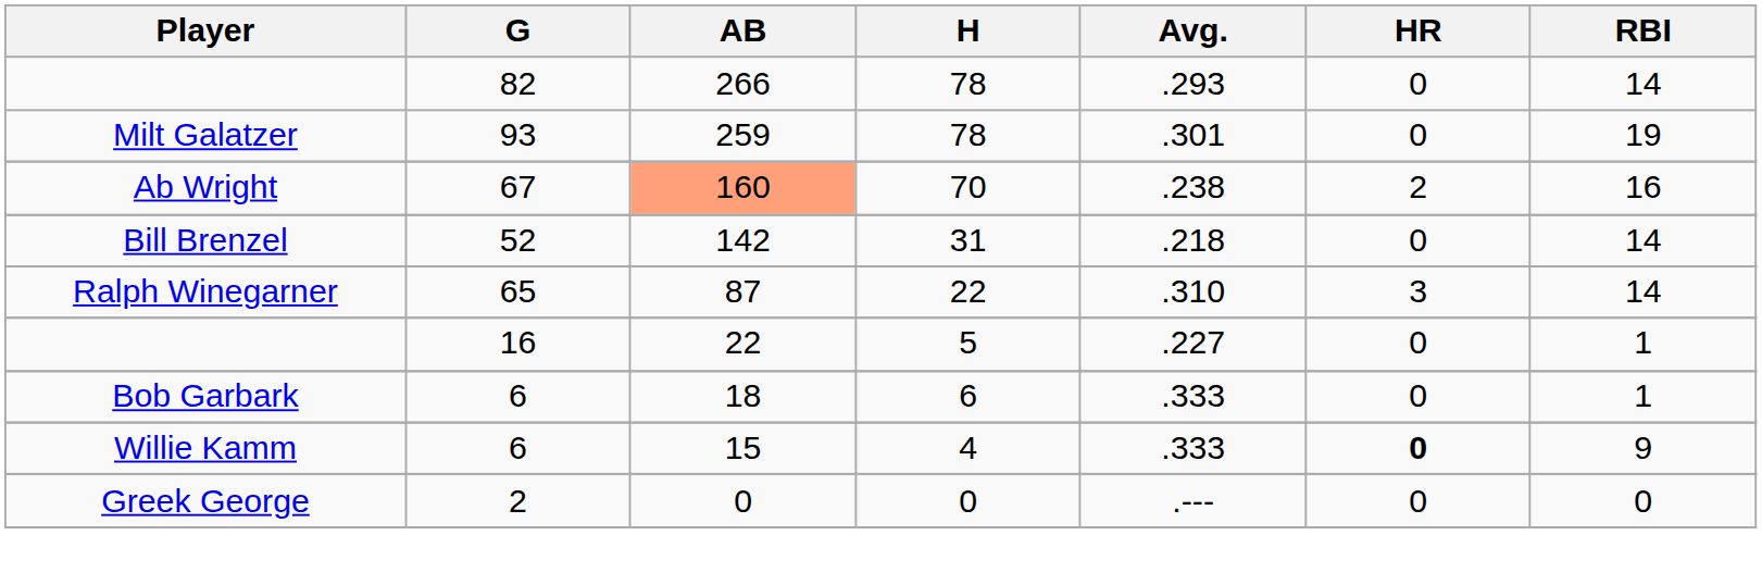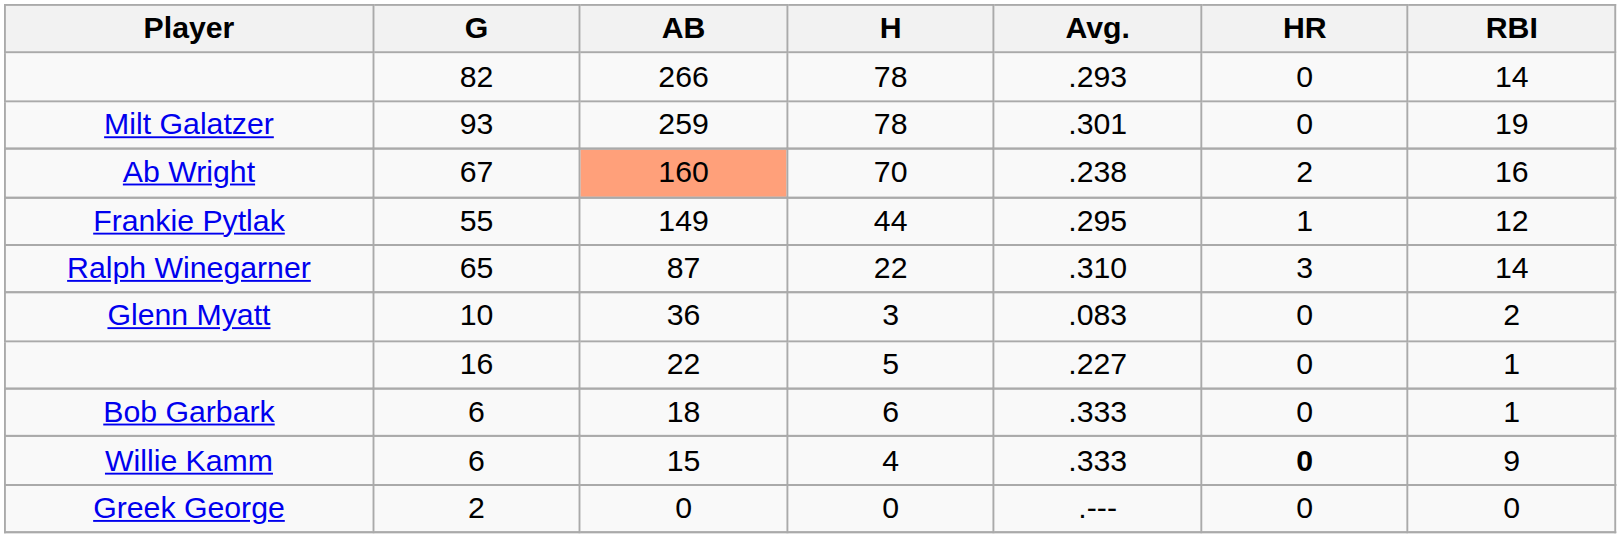+ row: Frankie Pytlak | 55 | 149 | 44 | .295 | 1 | 12
- row: Bill Brenzel | 52 | 142 | 31 | .218 | 0 | 14
+ row: Glenn Myatt | 10 | 36 | 3 | .083 | 0 | 2
